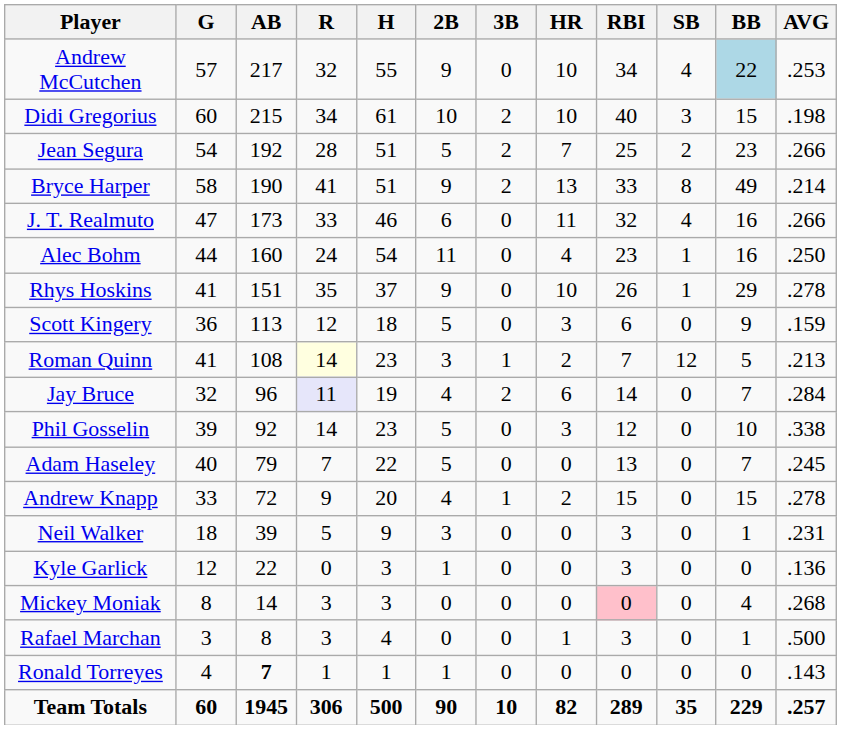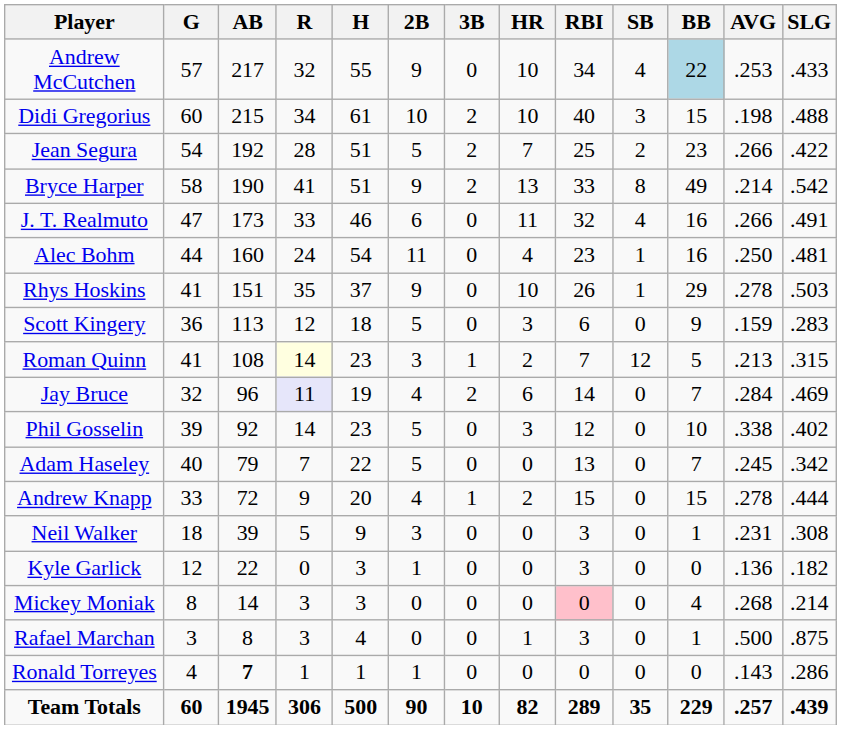+ column: SLG | .433 | .488 | .422 | .542 | .491 | .481 | .503 | .283 | .315 | .469 | .402 | .342 | .444 | .308 | .182 | .214 | .875 | .286 | .439
